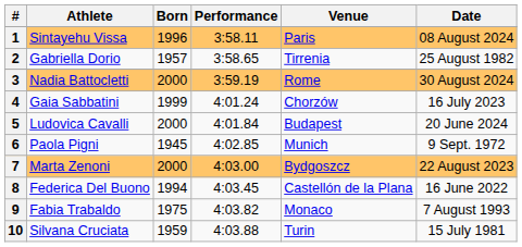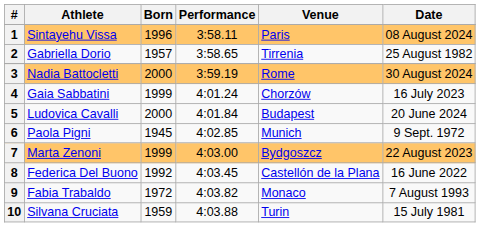7 | Born: 2000 -> 1999
8 | Born: 1994 -> 1992
9 | Born: 1975 -> 1972
